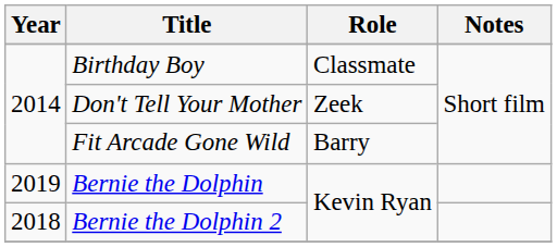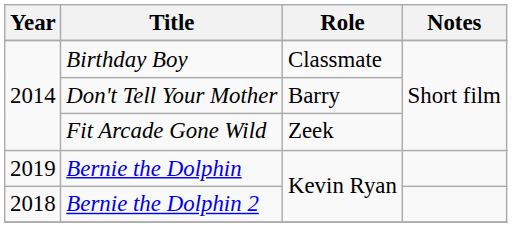Don't Tell Your Mother | Role: Zeek -> Barry
Fit Arcade Gone Wild | Role: Barry -> Zeek
